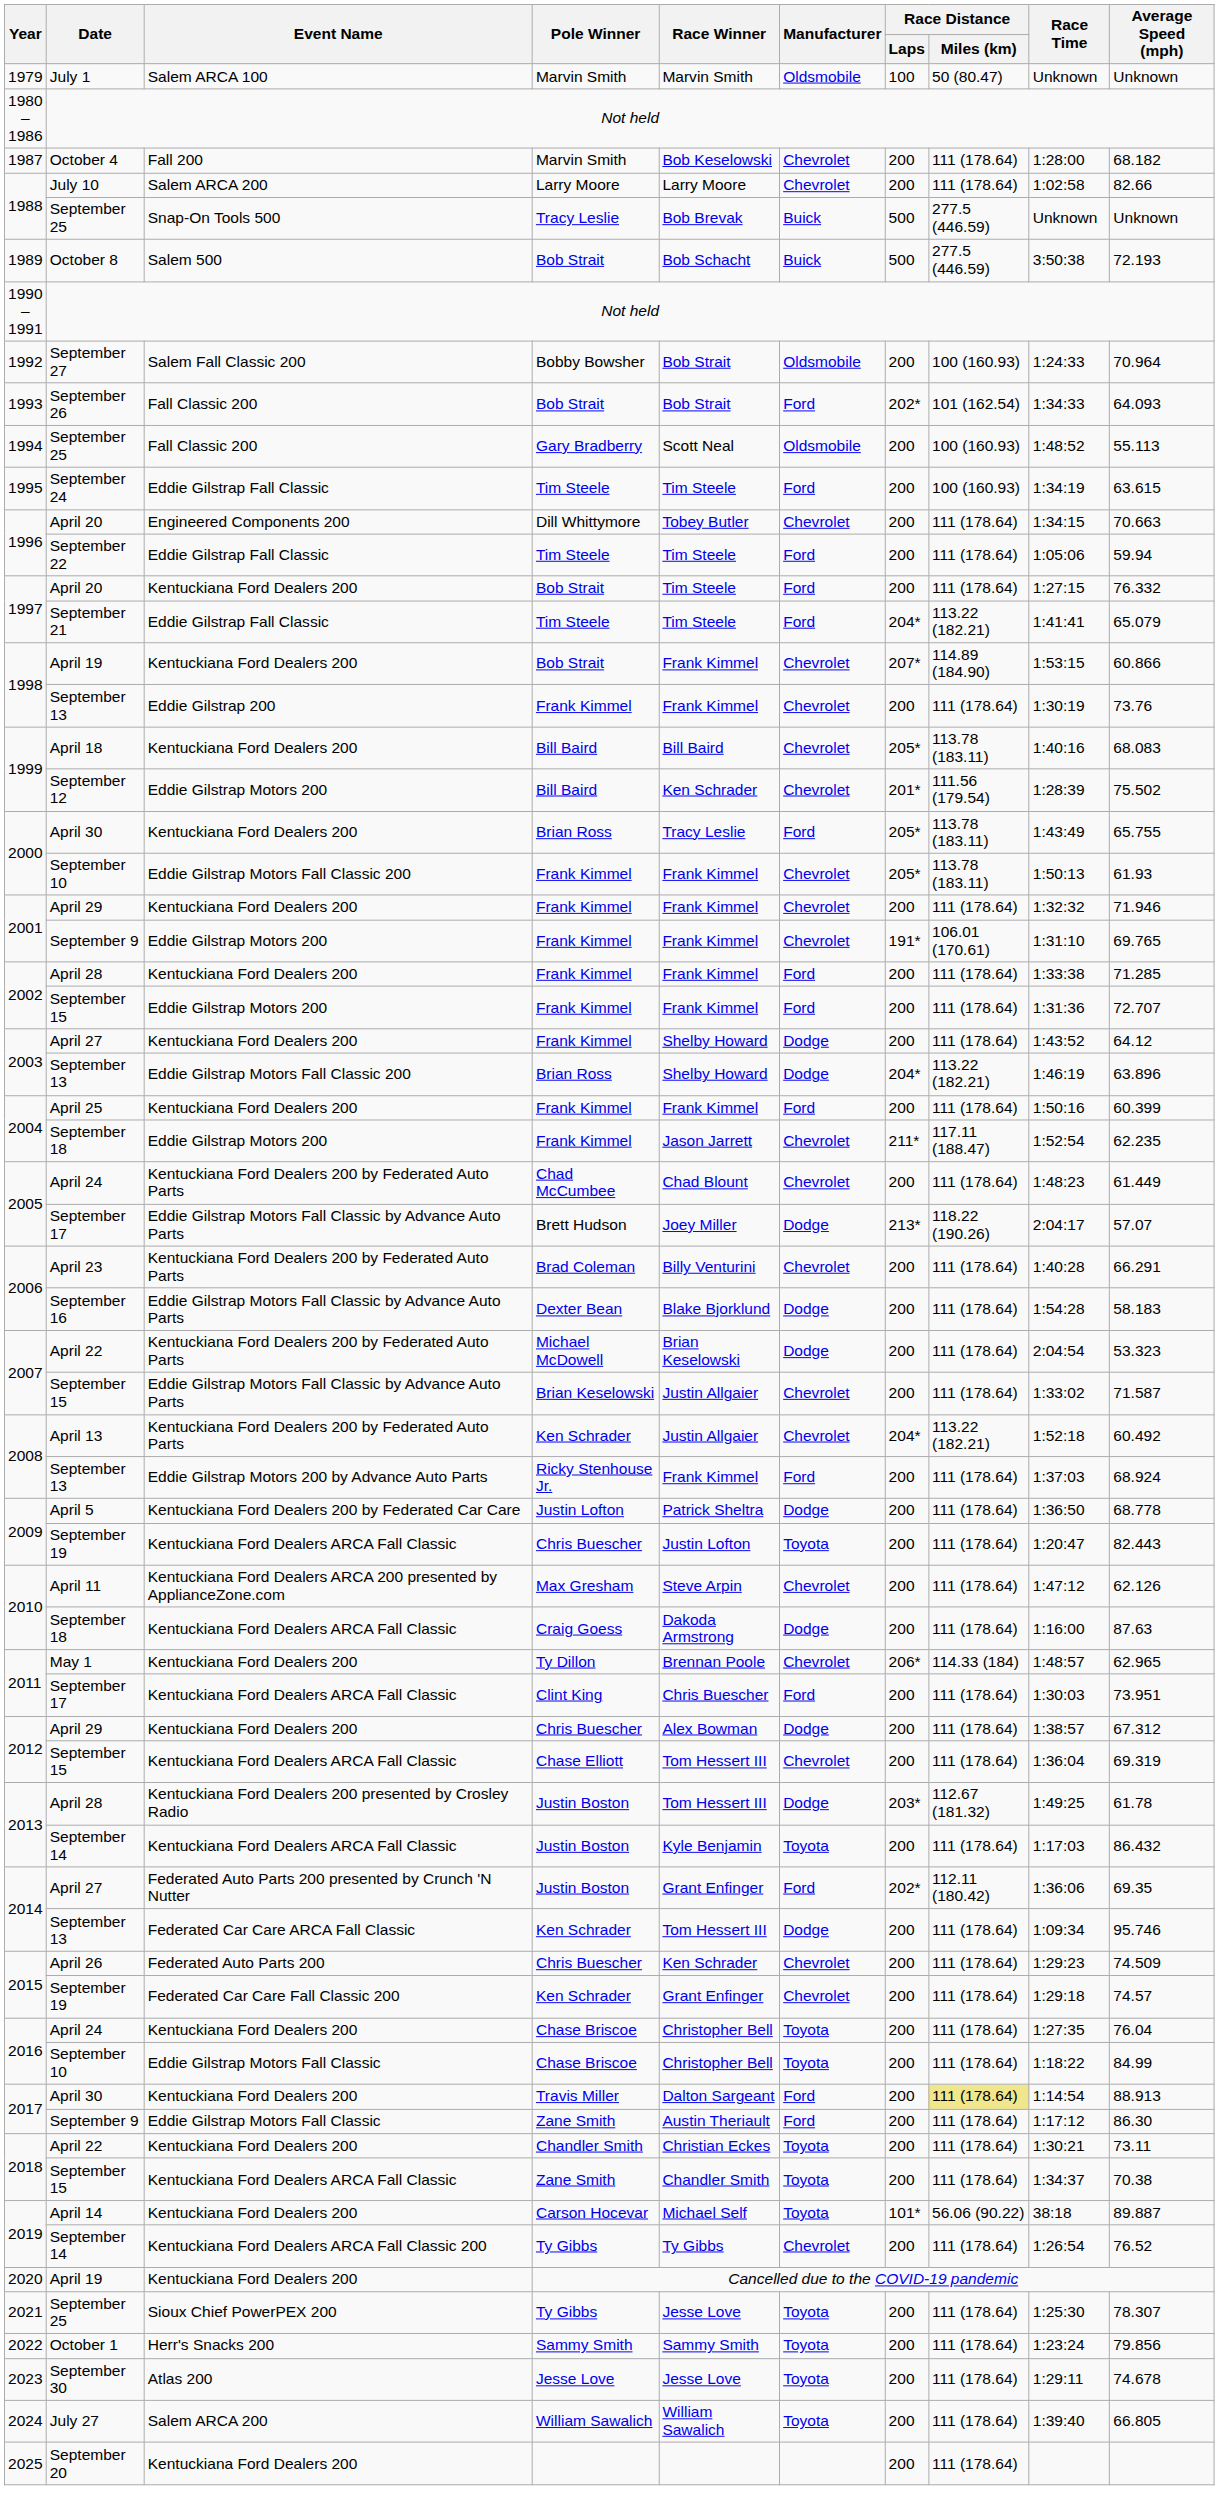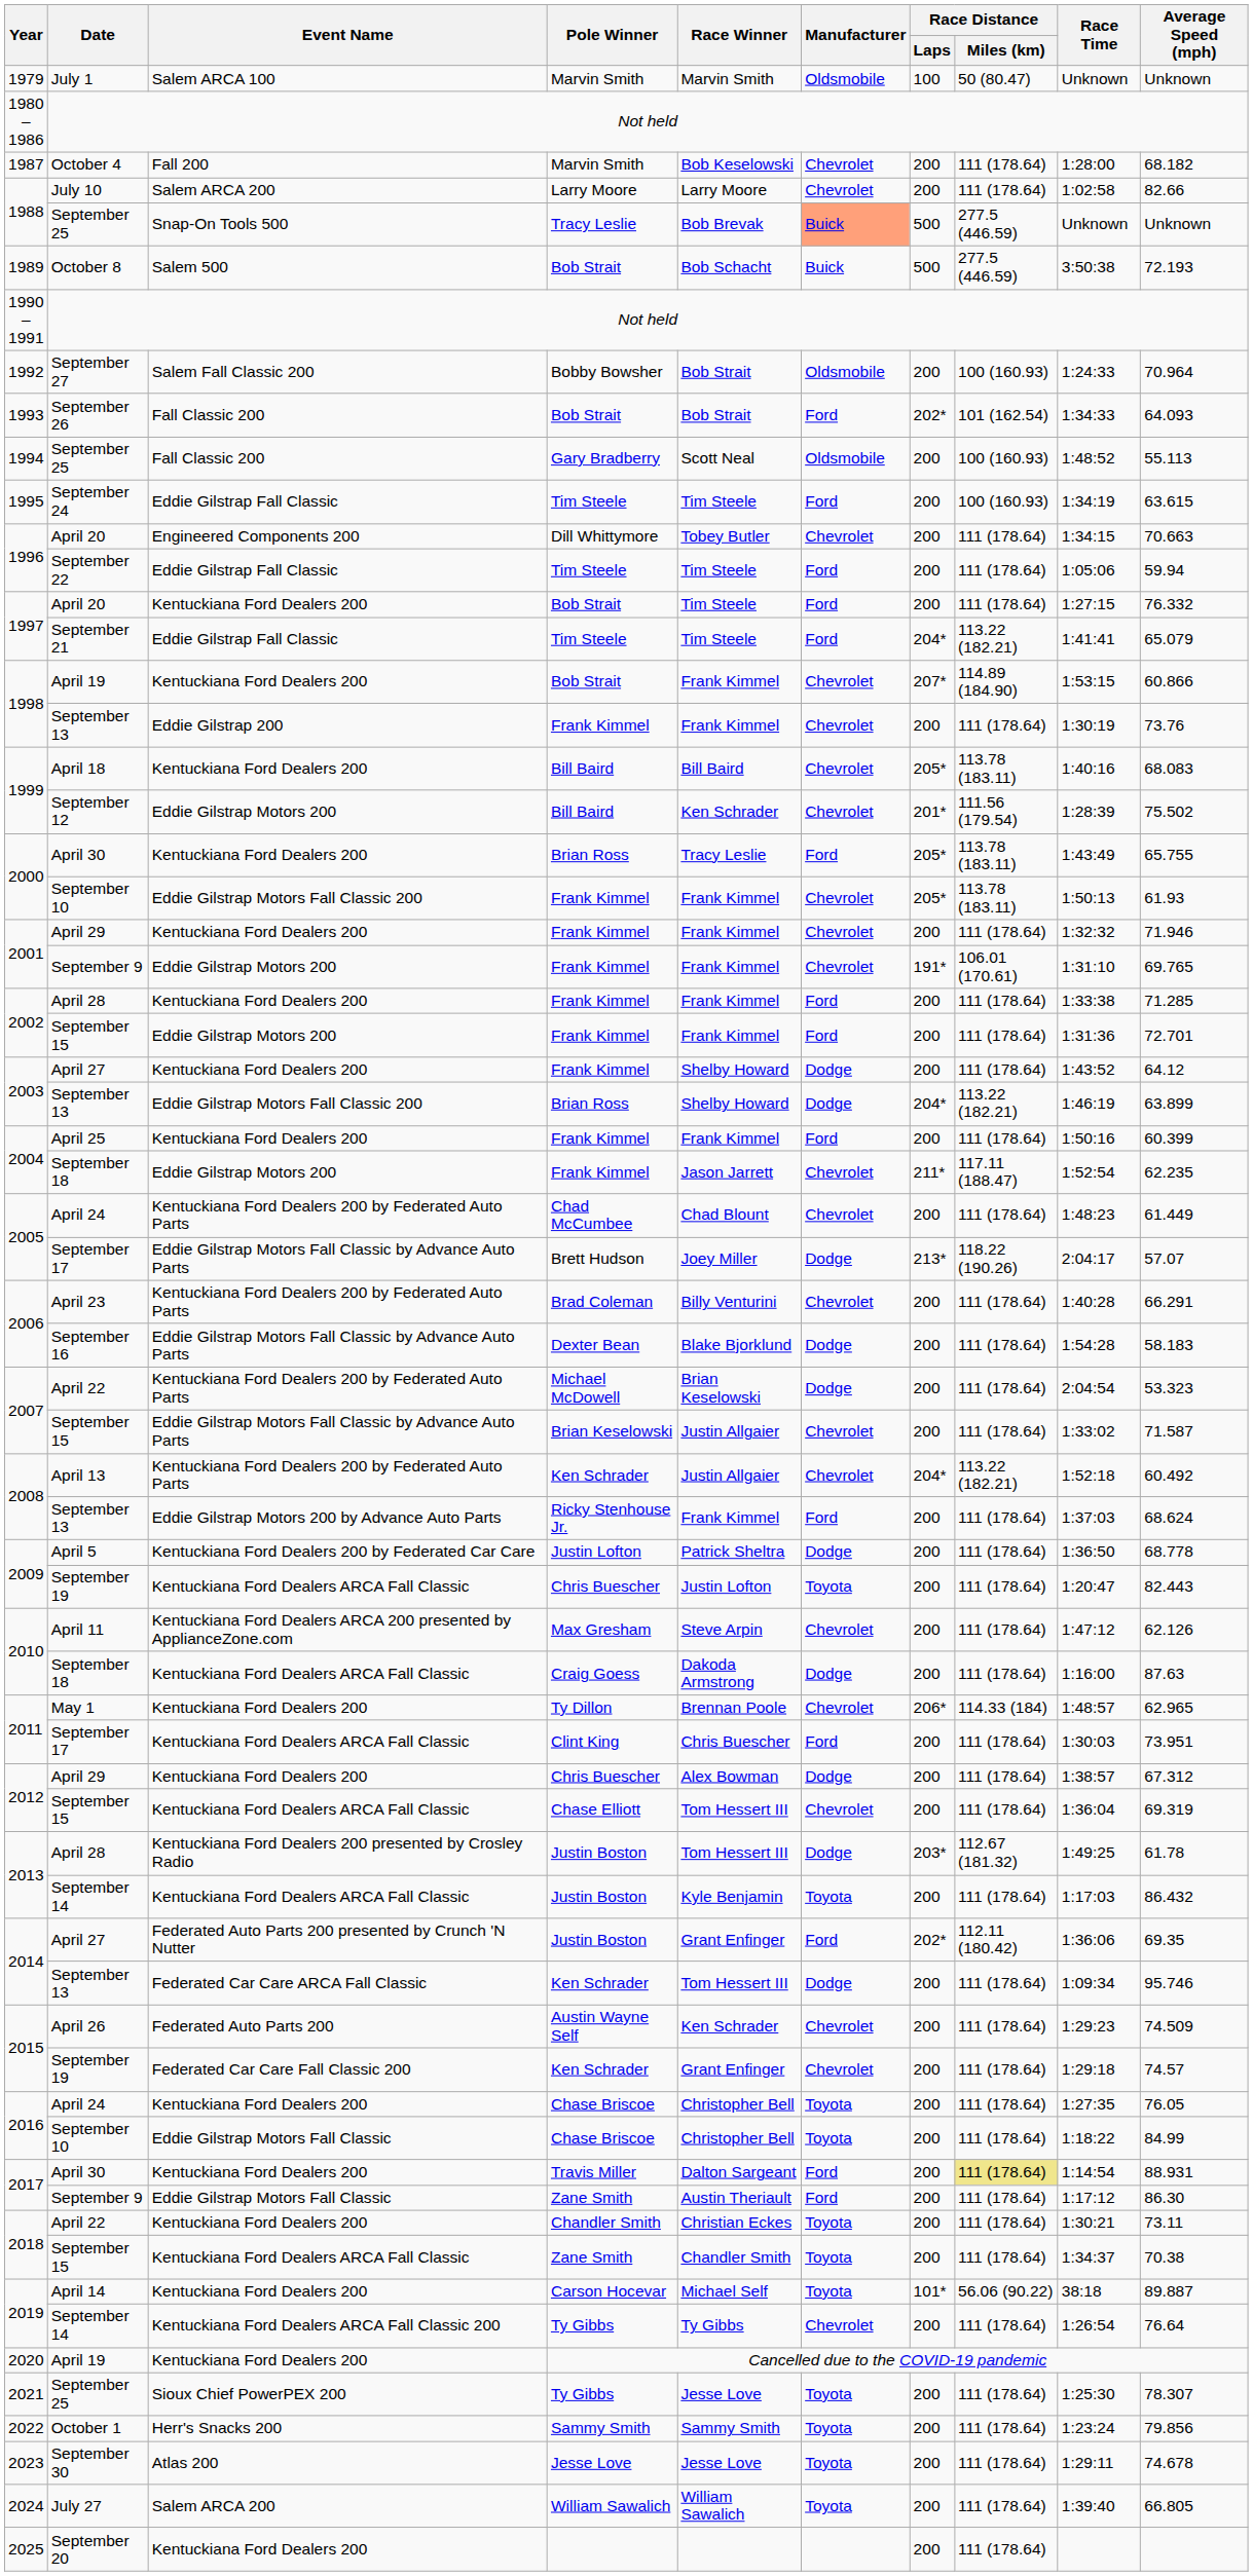1988 / September 25 | Manufacturer: no background -> lightsalmon background
2002 / September 15 | Average Speed (mph): 72.707 -> 72.701
2003 / September 13 | Average Speed (mph): 63.896 -> 63.899
2008 / September 13 | Average Speed (mph): 68.924 -> 68.624
April 26 | Pole Winner: Chris Buescher -> Austin Wayne Self
2016 / April 24 | Average Speed (mph): 76.04 -> 76.05
2017 / April 30 | Average Speed (mph): 88.913 -> 88.931
2019 / September 14 | Average Speed (mph): 76.52 -> 76.64
